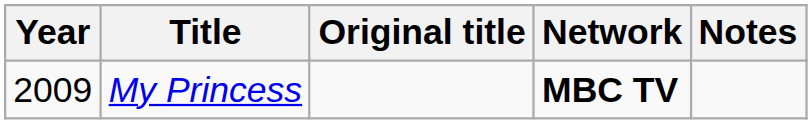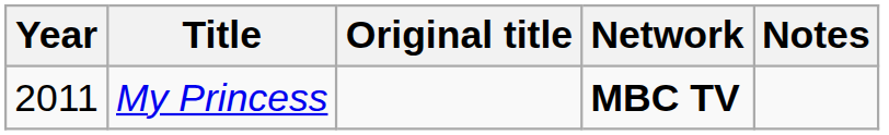My Princess | Year: 2009 -> 2011
